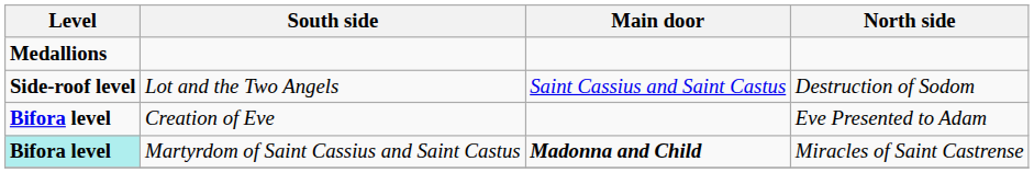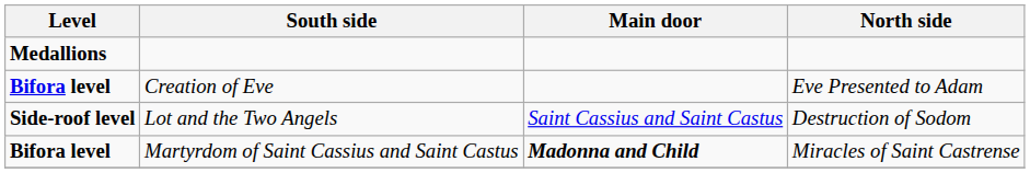rows swapped: Creation of Eve <-> Lot and the Two Angels
Martyrdom of Saint Cassius and Saint Castus | Level: paleturquoise background -> no background
